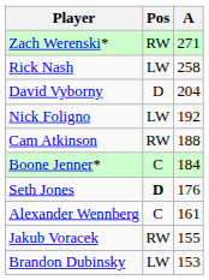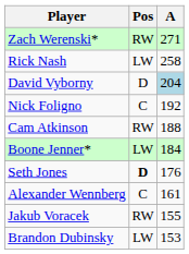David Vyborny | A: no background -> lightblue background
Nick Foligno | Pos: LW -> C
Boone Jenner* | Pos: C -> LW
